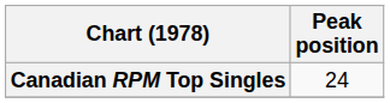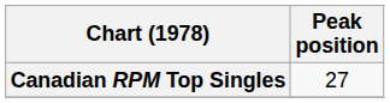Canadian RPM Top Singles | Peak position: 24 -> 27
